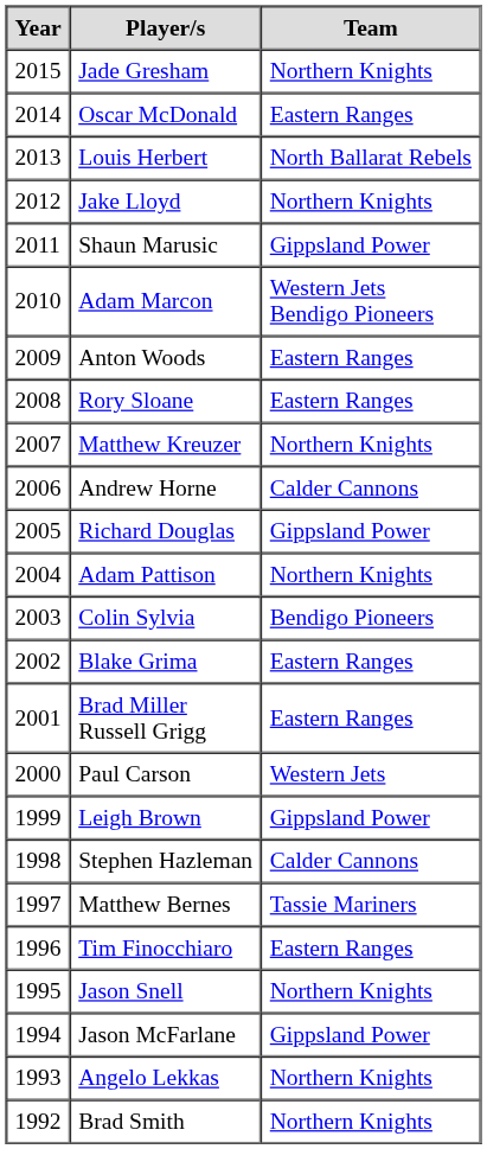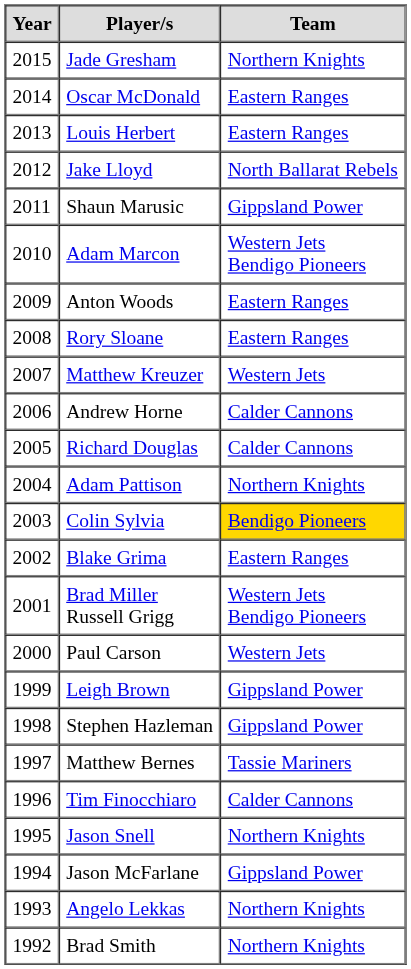Louis Herbert | Team: North Ballarat Rebels -> Eastern Ranges
Jake Lloyd | Team: Northern Knights -> North Ballarat Rebels
Matthew Kreuzer | Team: Northern Knights -> Western Jets
Richard Douglas | Team: Gippsland Power -> Calder Cannons
Colin Sylvia | Team: no background -> gold background
Brad Miller Russell Grigg | Team: Eastern Ranges -> Western Jets Bendigo Pioneers
Stephen Hazleman | Team: Calder Cannons -> Gippsland Power
Tim Finocchiaro | Team: Eastern Ranges -> Calder Cannons
